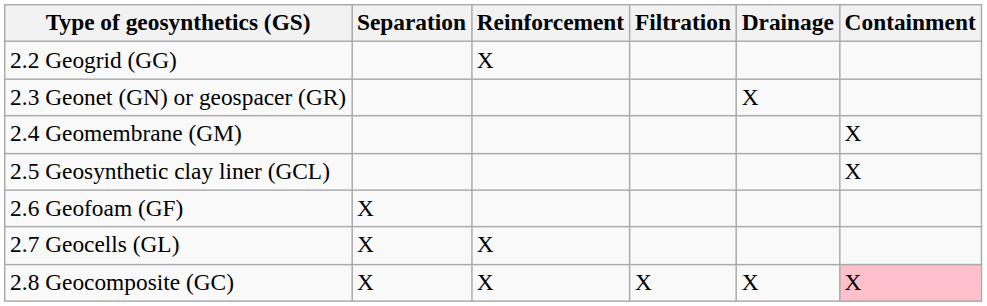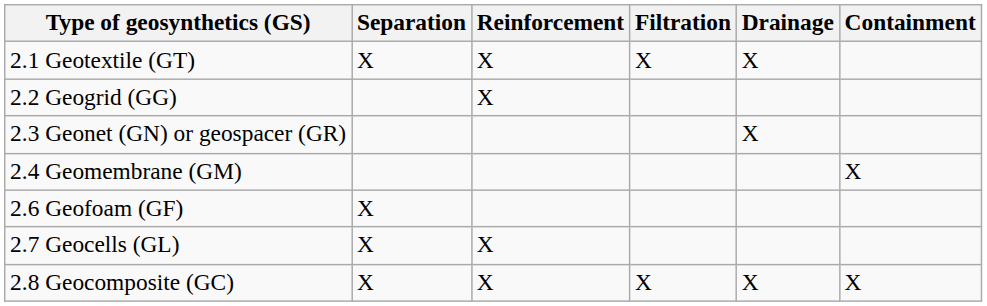+ row: 2.1 Geotextile (GT) | X | X | X | X
- row: 2.5 Geosynthetic clay liner (GCL) | X
2.8 Geocomposite (GC) | Containment: pink background -> no background
